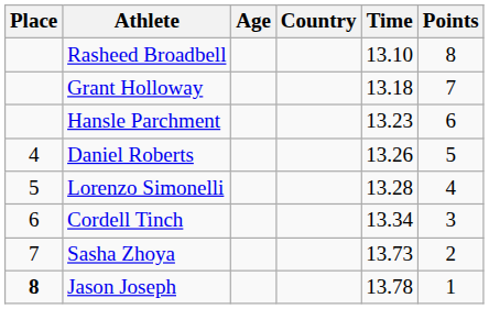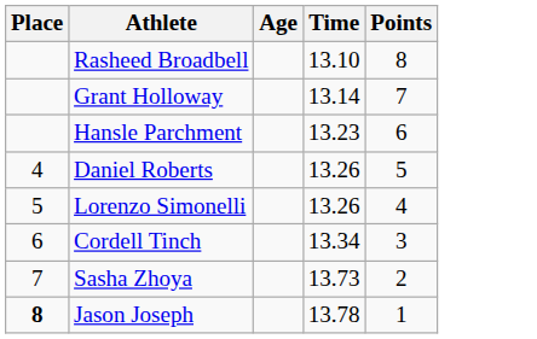- column: Country
Grant Holloway | Time: 13.18 -> 13.14
Lorenzo Simonelli | Time: 13.28 -> 13.26
